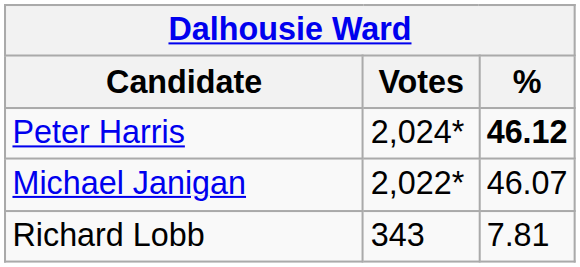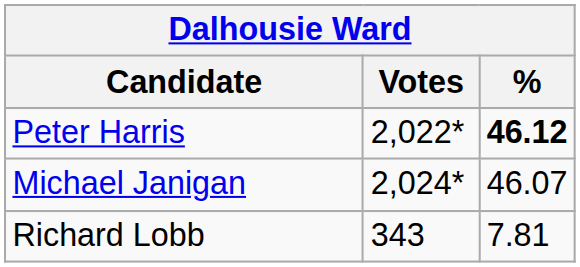Peter Harris | Votes: 2,024* -> 2,022*
Michael Janigan | Votes: 2,022* -> 2,024*
